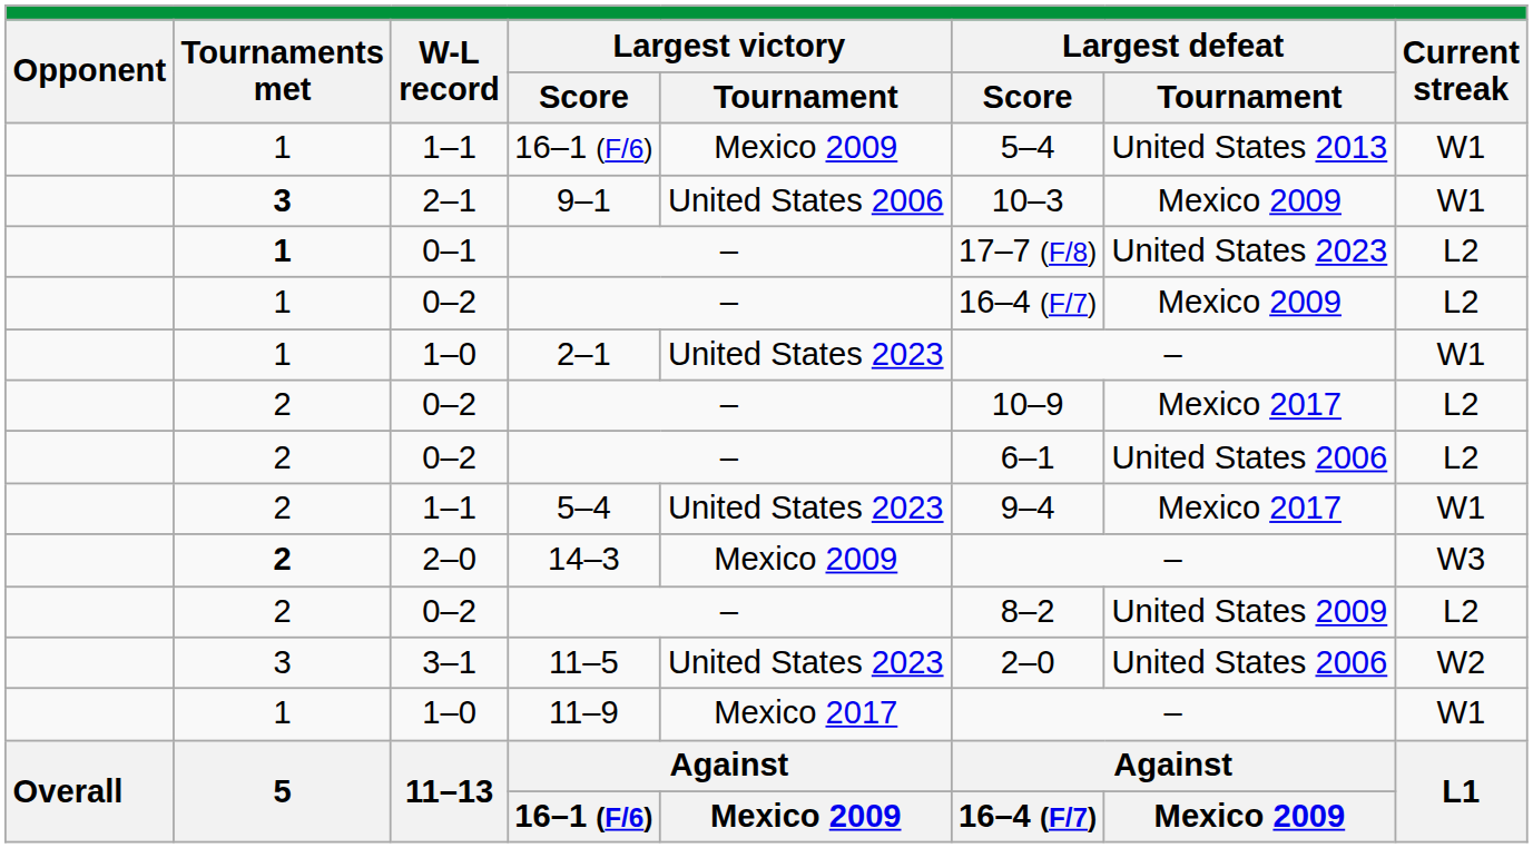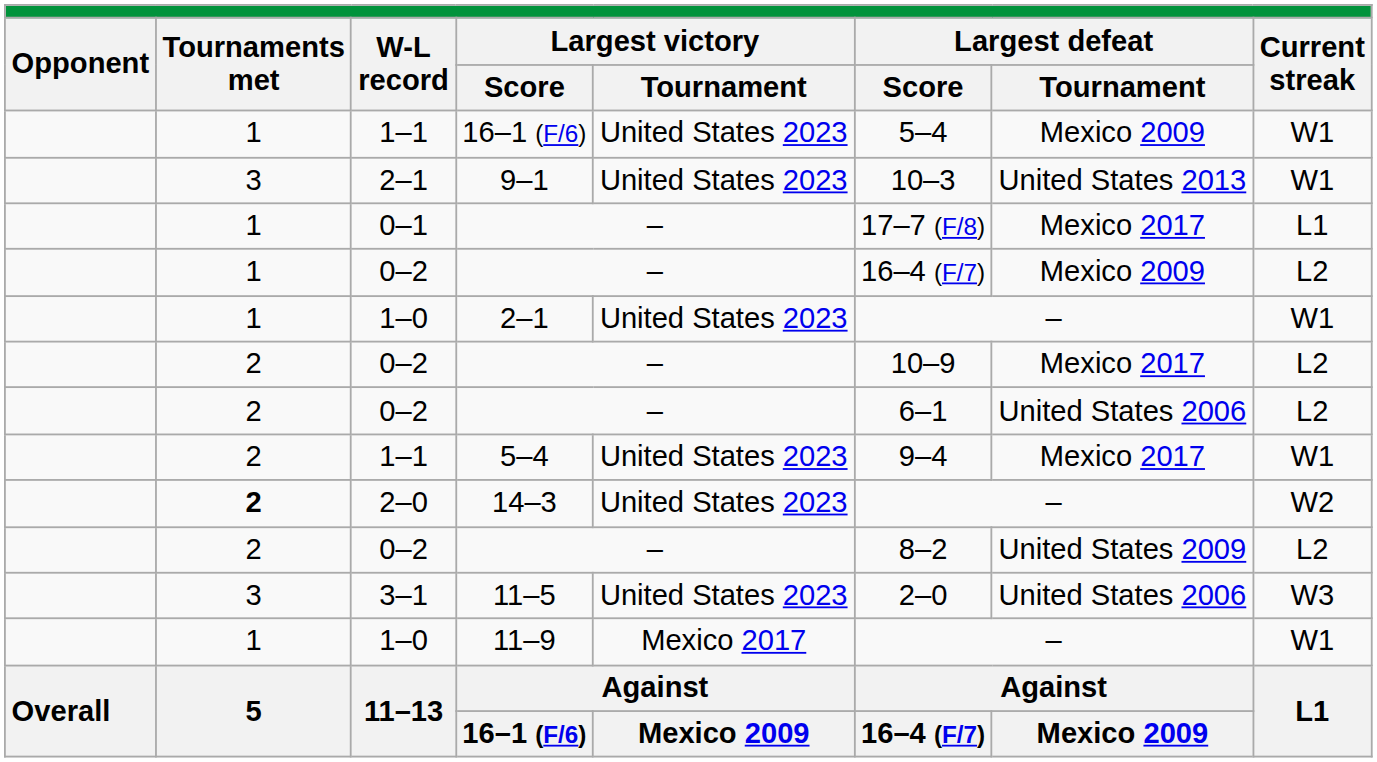1–1 / 16–1 (F/6) | Largest victory / Tournament: Mexico 2009 -> United States 2023
1–1 / 16–1 (F/6) | Largest defeat / Tournament: United States 2013 -> Mexico 2009
9–1 | Tournaments met: bold -> normal
9–1 | Largest victory / Tournament: United States 2006 -> United States 2023
9–1 | Largest defeat / Tournament: Mexico 2009 -> United States 2013
0–1 / – | Tournaments met: bold -> normal
0–1 / – | Largest defeat / Tournament: United States 2023 -> Mexico 2017
0–1 / – | Current streak: L2 -> L1
14–3 | Largest victory / Tournament: Mexico 2009 -> United States 2023
14–3 | Current streak: W3 -> W2
11–5 | Current streak: W2 -> W3
